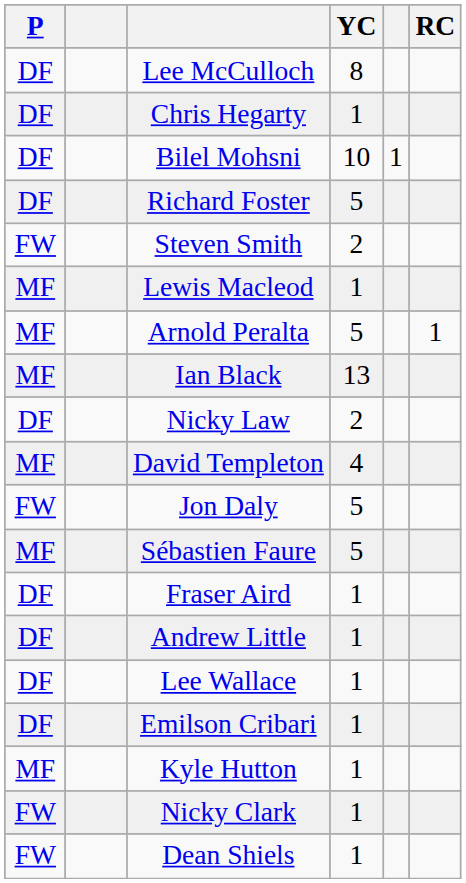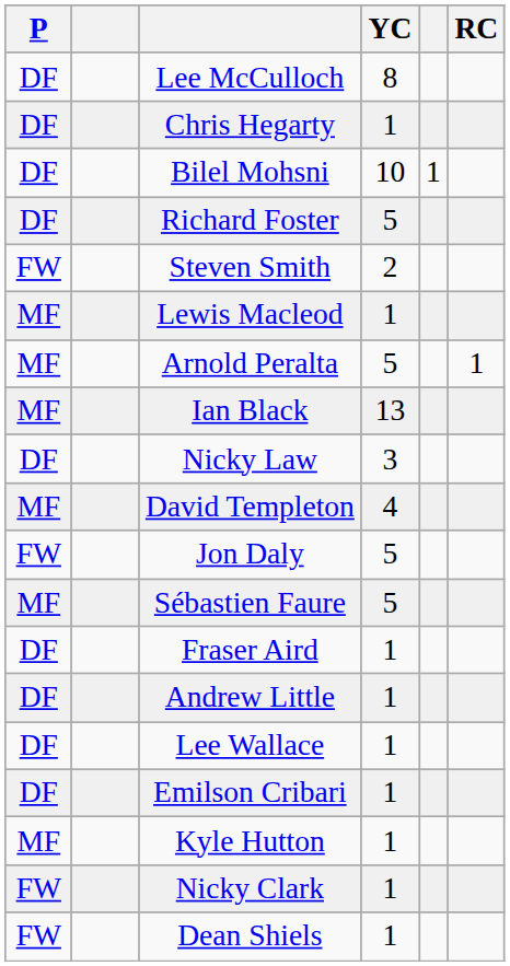Nicky Law | YC: 2 -> 3
